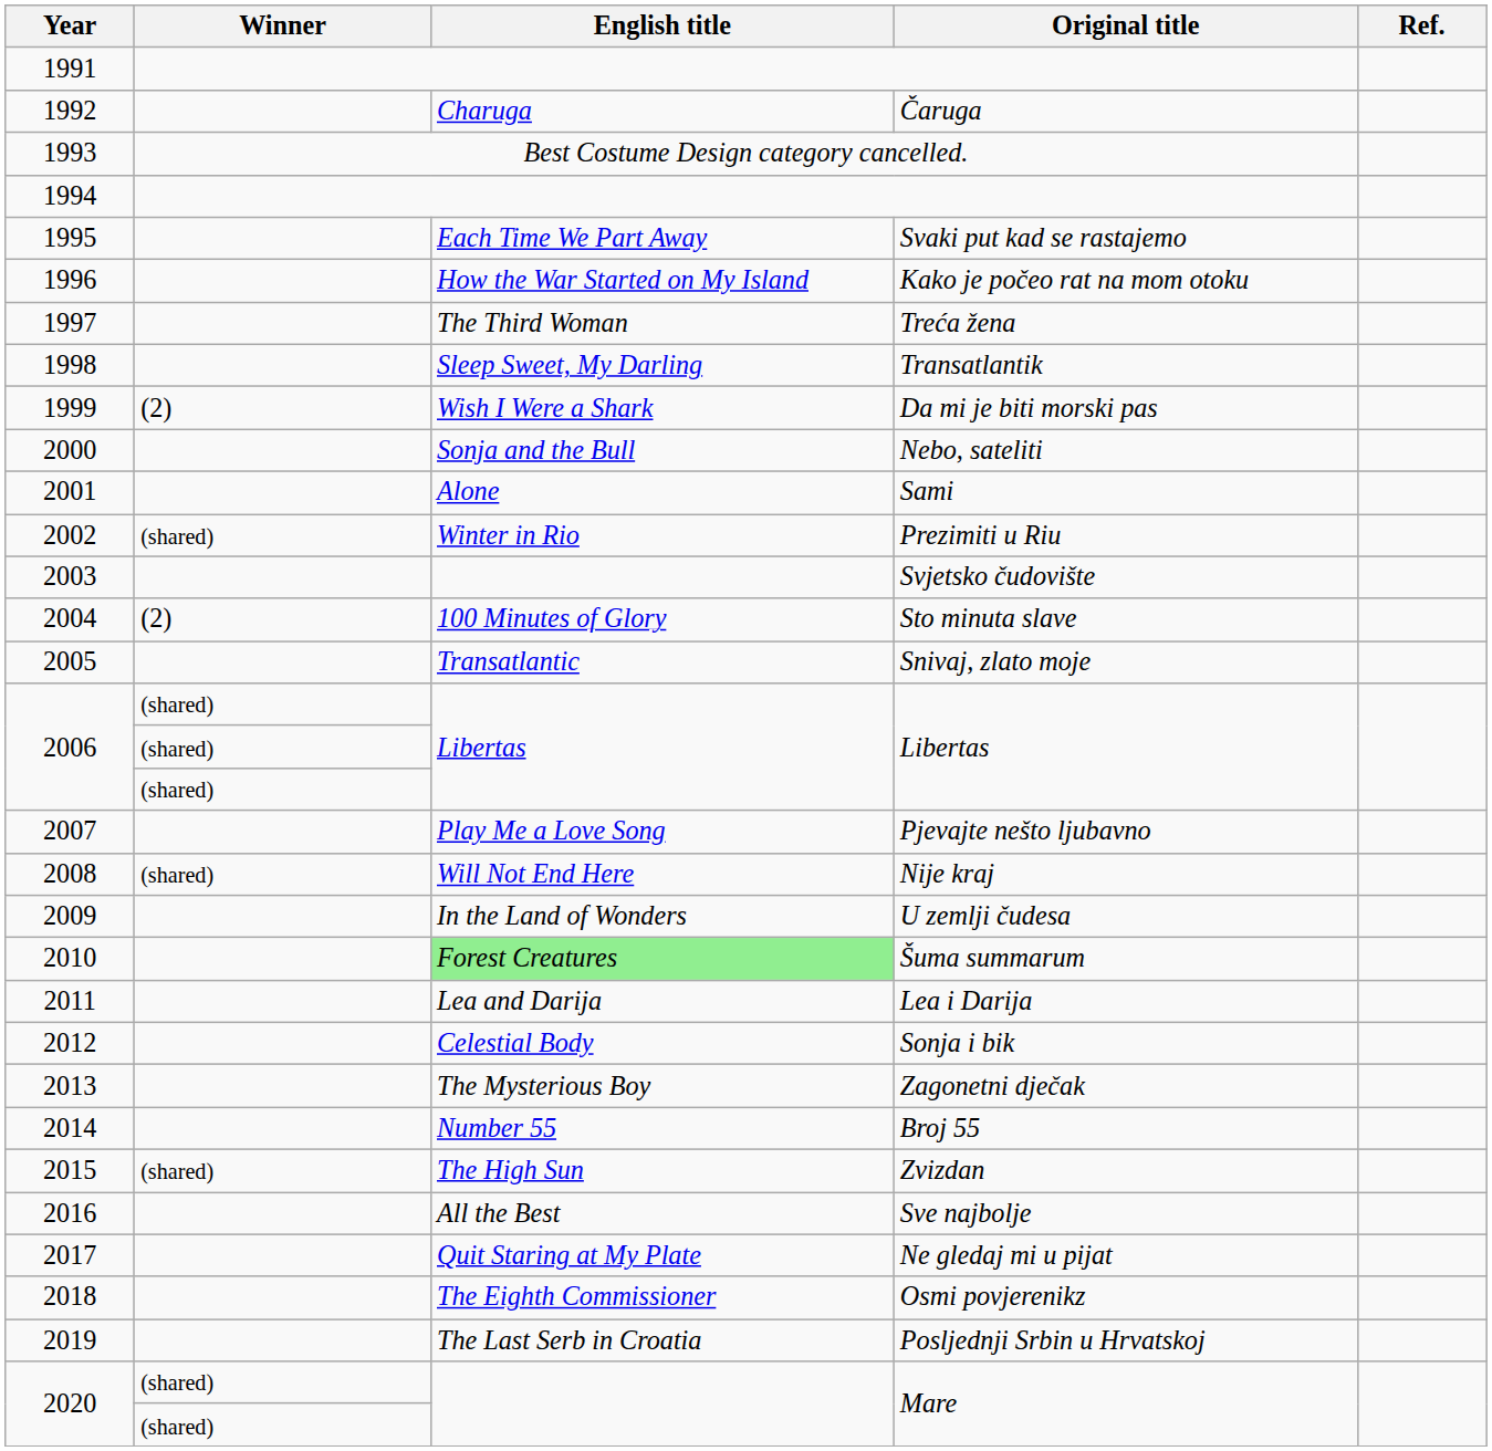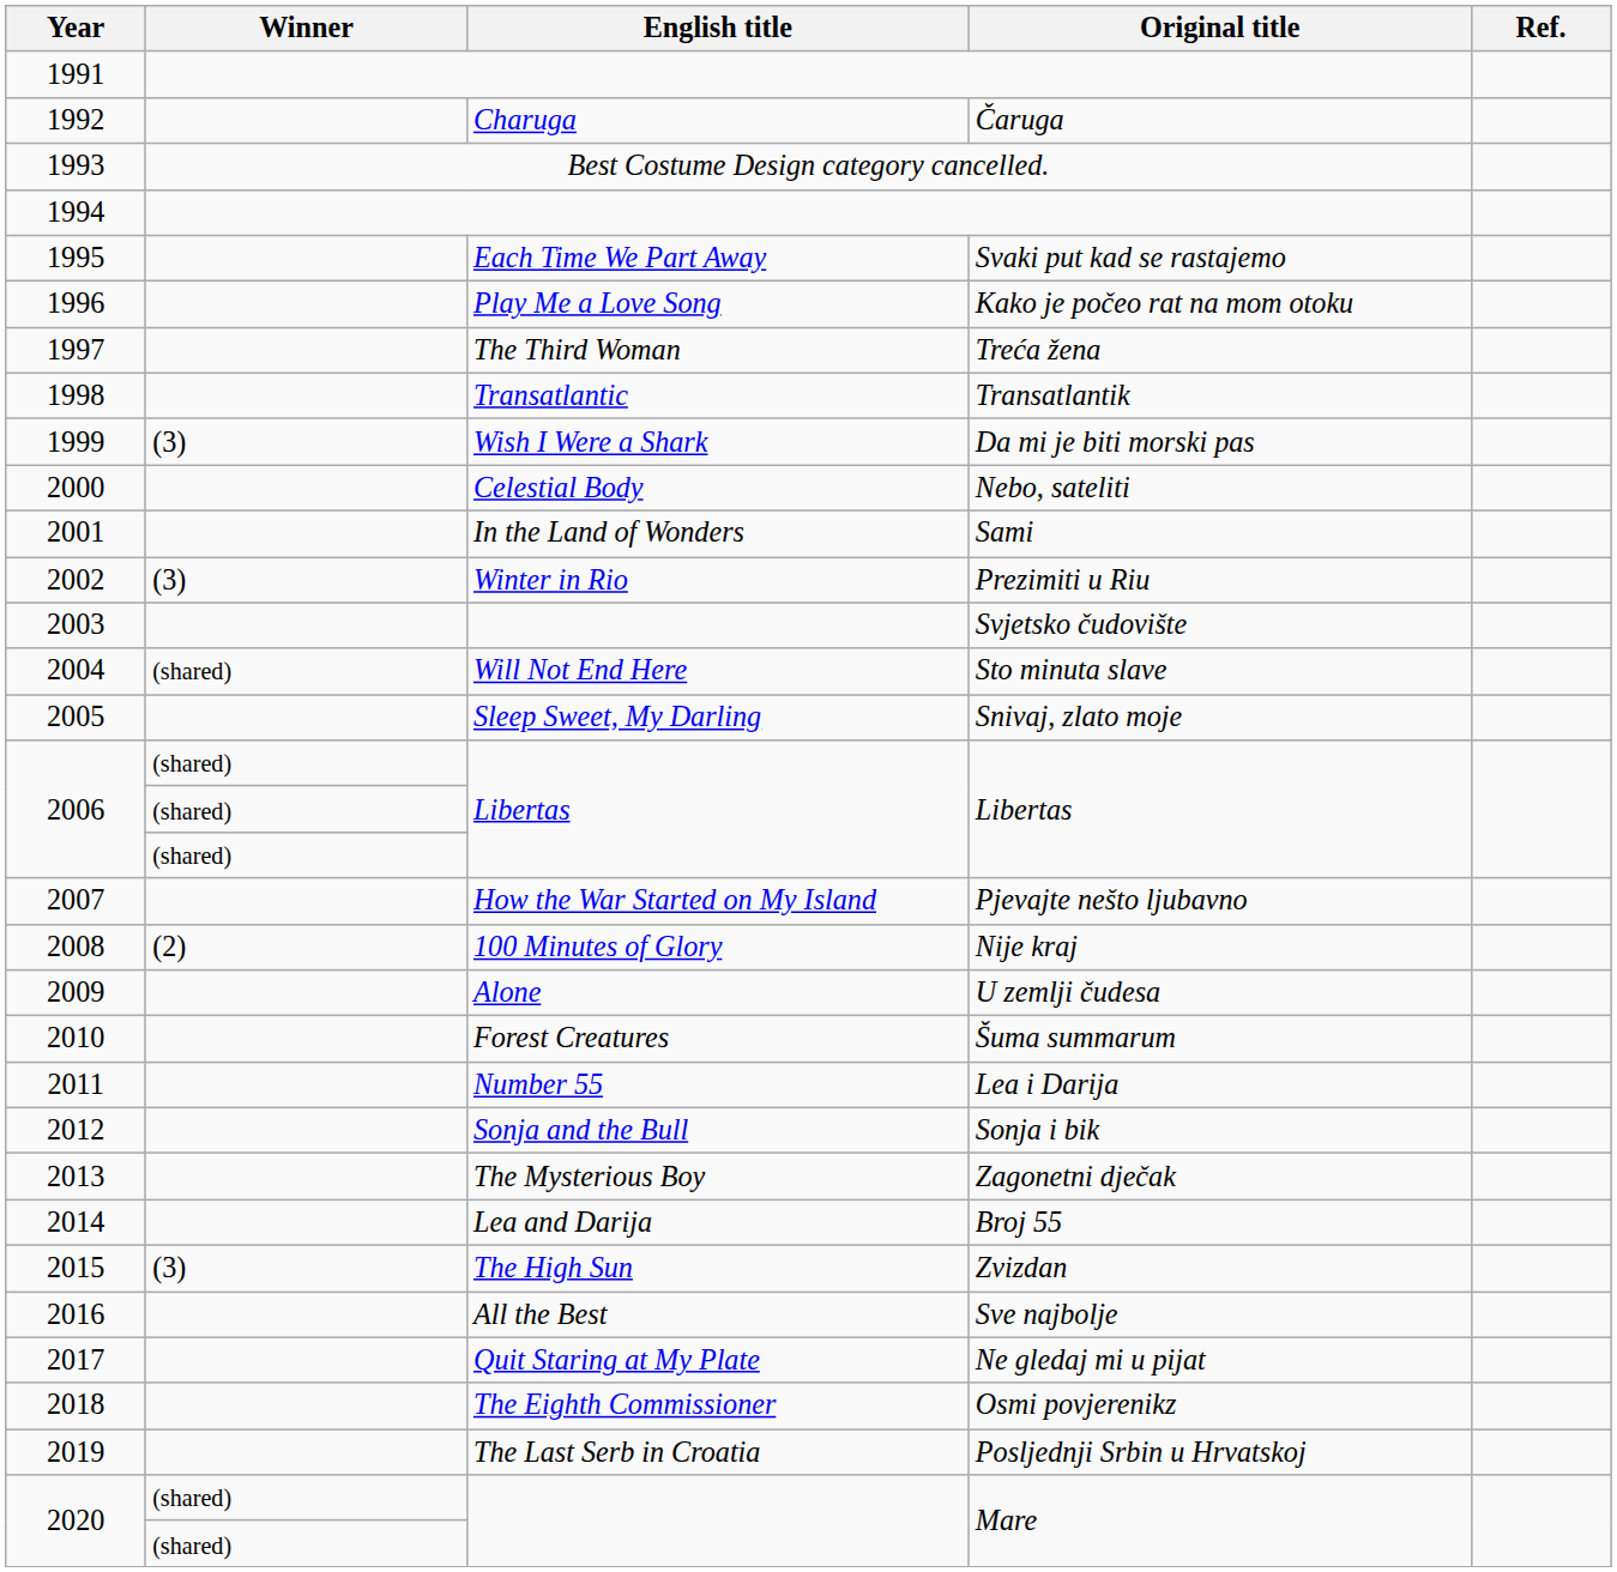1996 | English title: How the War Started on My Island -> Play Me a Love Song
1998 | English title: Sleep Sweet, My Darling -> Transatlantic
1999 | Winner: (2) -> (3)
2000 | English title: Sonja and the Bull -> Celestial Body
2001 | English title: Alone -> In the Land of Wonders
2002 | Winner: (shared) -> (3)
2004 | Winner: (2) -> (shared)
2004 | English title: 100 Minutes of Glory -> Will Not End Here
2005 | English title: Transatlantic -> Sleep Sweet, My Darling
2007 | English title: Play Me a Love Song -> How the War Started on My Island
2008 | Winner: (shared) -> (2)
2008 | English title: Will Not End Here -> 100 Minutes of Glory
2009 | English title: In the Land of Wonders -> Alone
2010 | English title: lightgreen background -> no background
2011 | English title: Lea and Darija -> Number 55
2012 | English title: Celestial Body -> Sonja and the Bull
2014 | English title: Number 55 -> Lea and Darija
2015 | Winner: (shared) -> (3)
